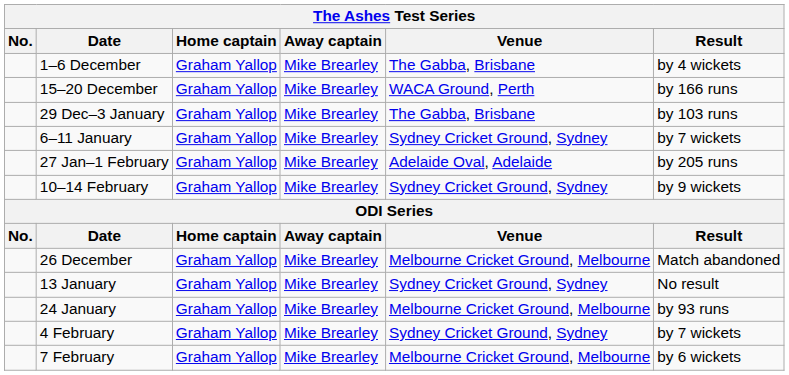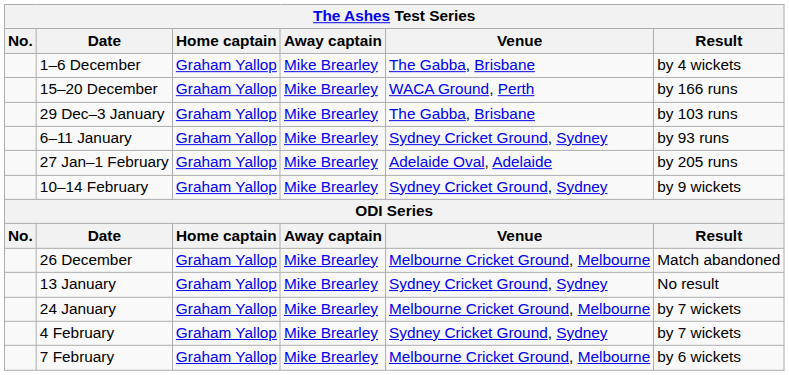6–11 January | Result: by 7 wickets -> by 93 runs
24 January | Result: by 93 runs -> by 7 wickets
